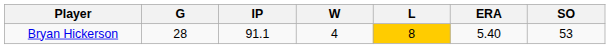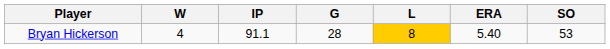columns swapped: G <-> W
